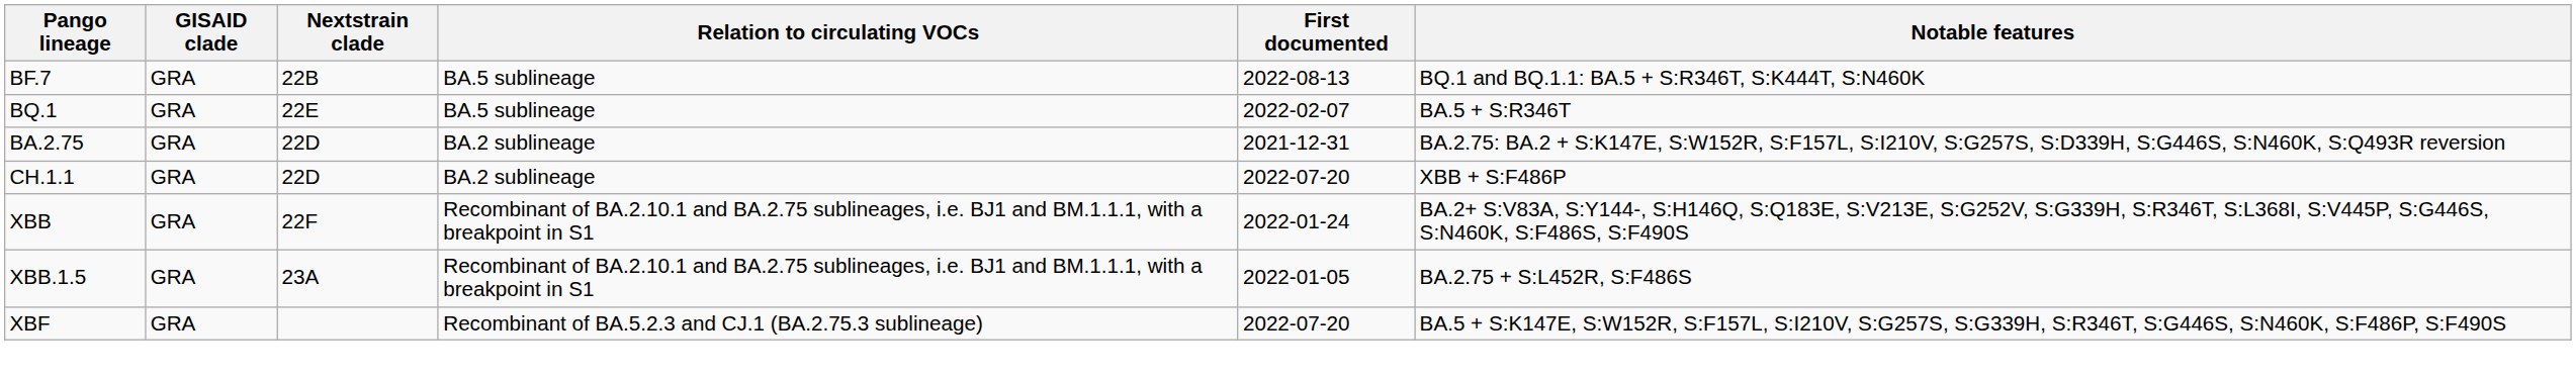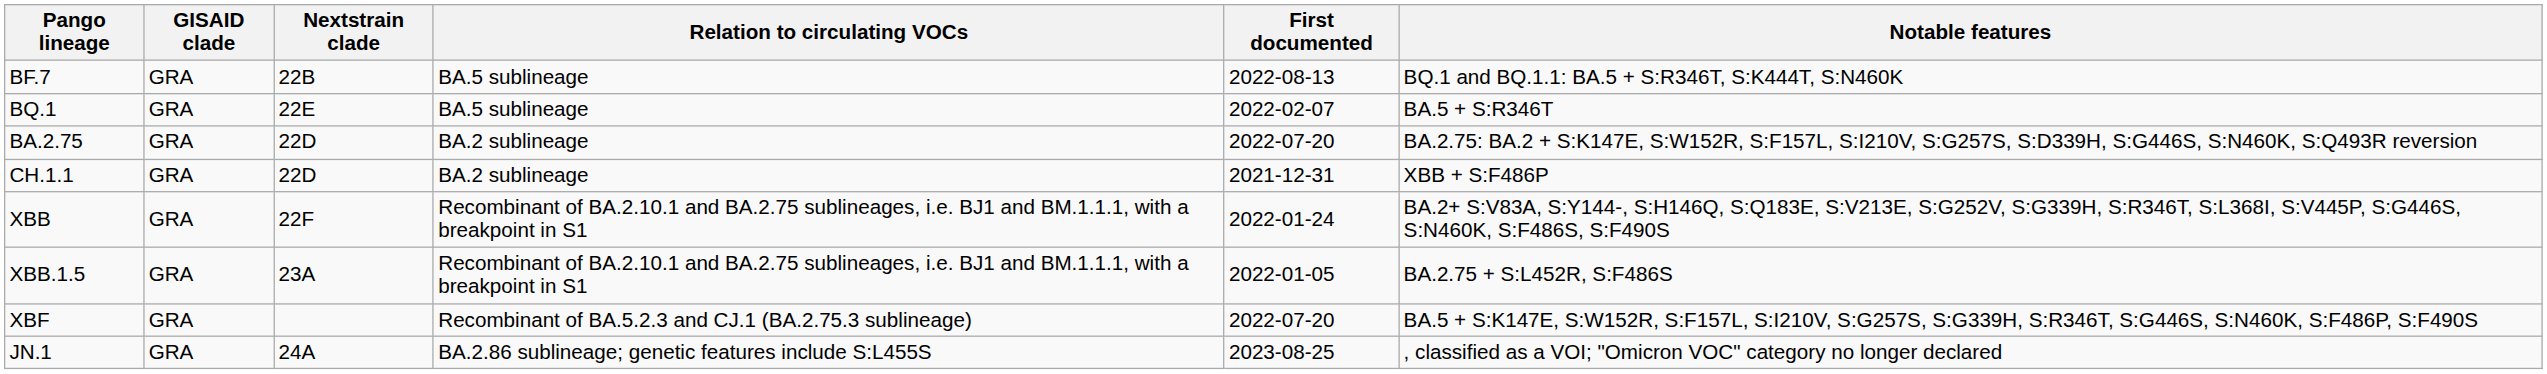BA.2.75 | First documented: 2021-12-31 -> 2022-07-20
CH.1.1 | First documented: 2022-07-20 -> 2021-12-31
+ row: JN.1 | GRA | 24A | BA.2.86 sublineage; genetic features include S:L455S | 2023-08-25 | , classified as a VOI; "Omicron VOC" category no longer declared
